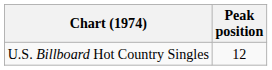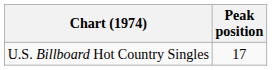U.S. Billboard Hot Country Singles | Peak position: 12 -> 17
